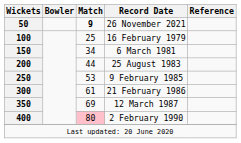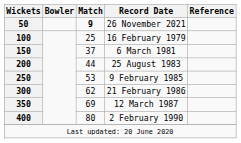6 March 1981 | Match: 34 -> 37
21 February 1986 | Match: 61 -> 62
2 February 1990 | Match: pink background -> no background
